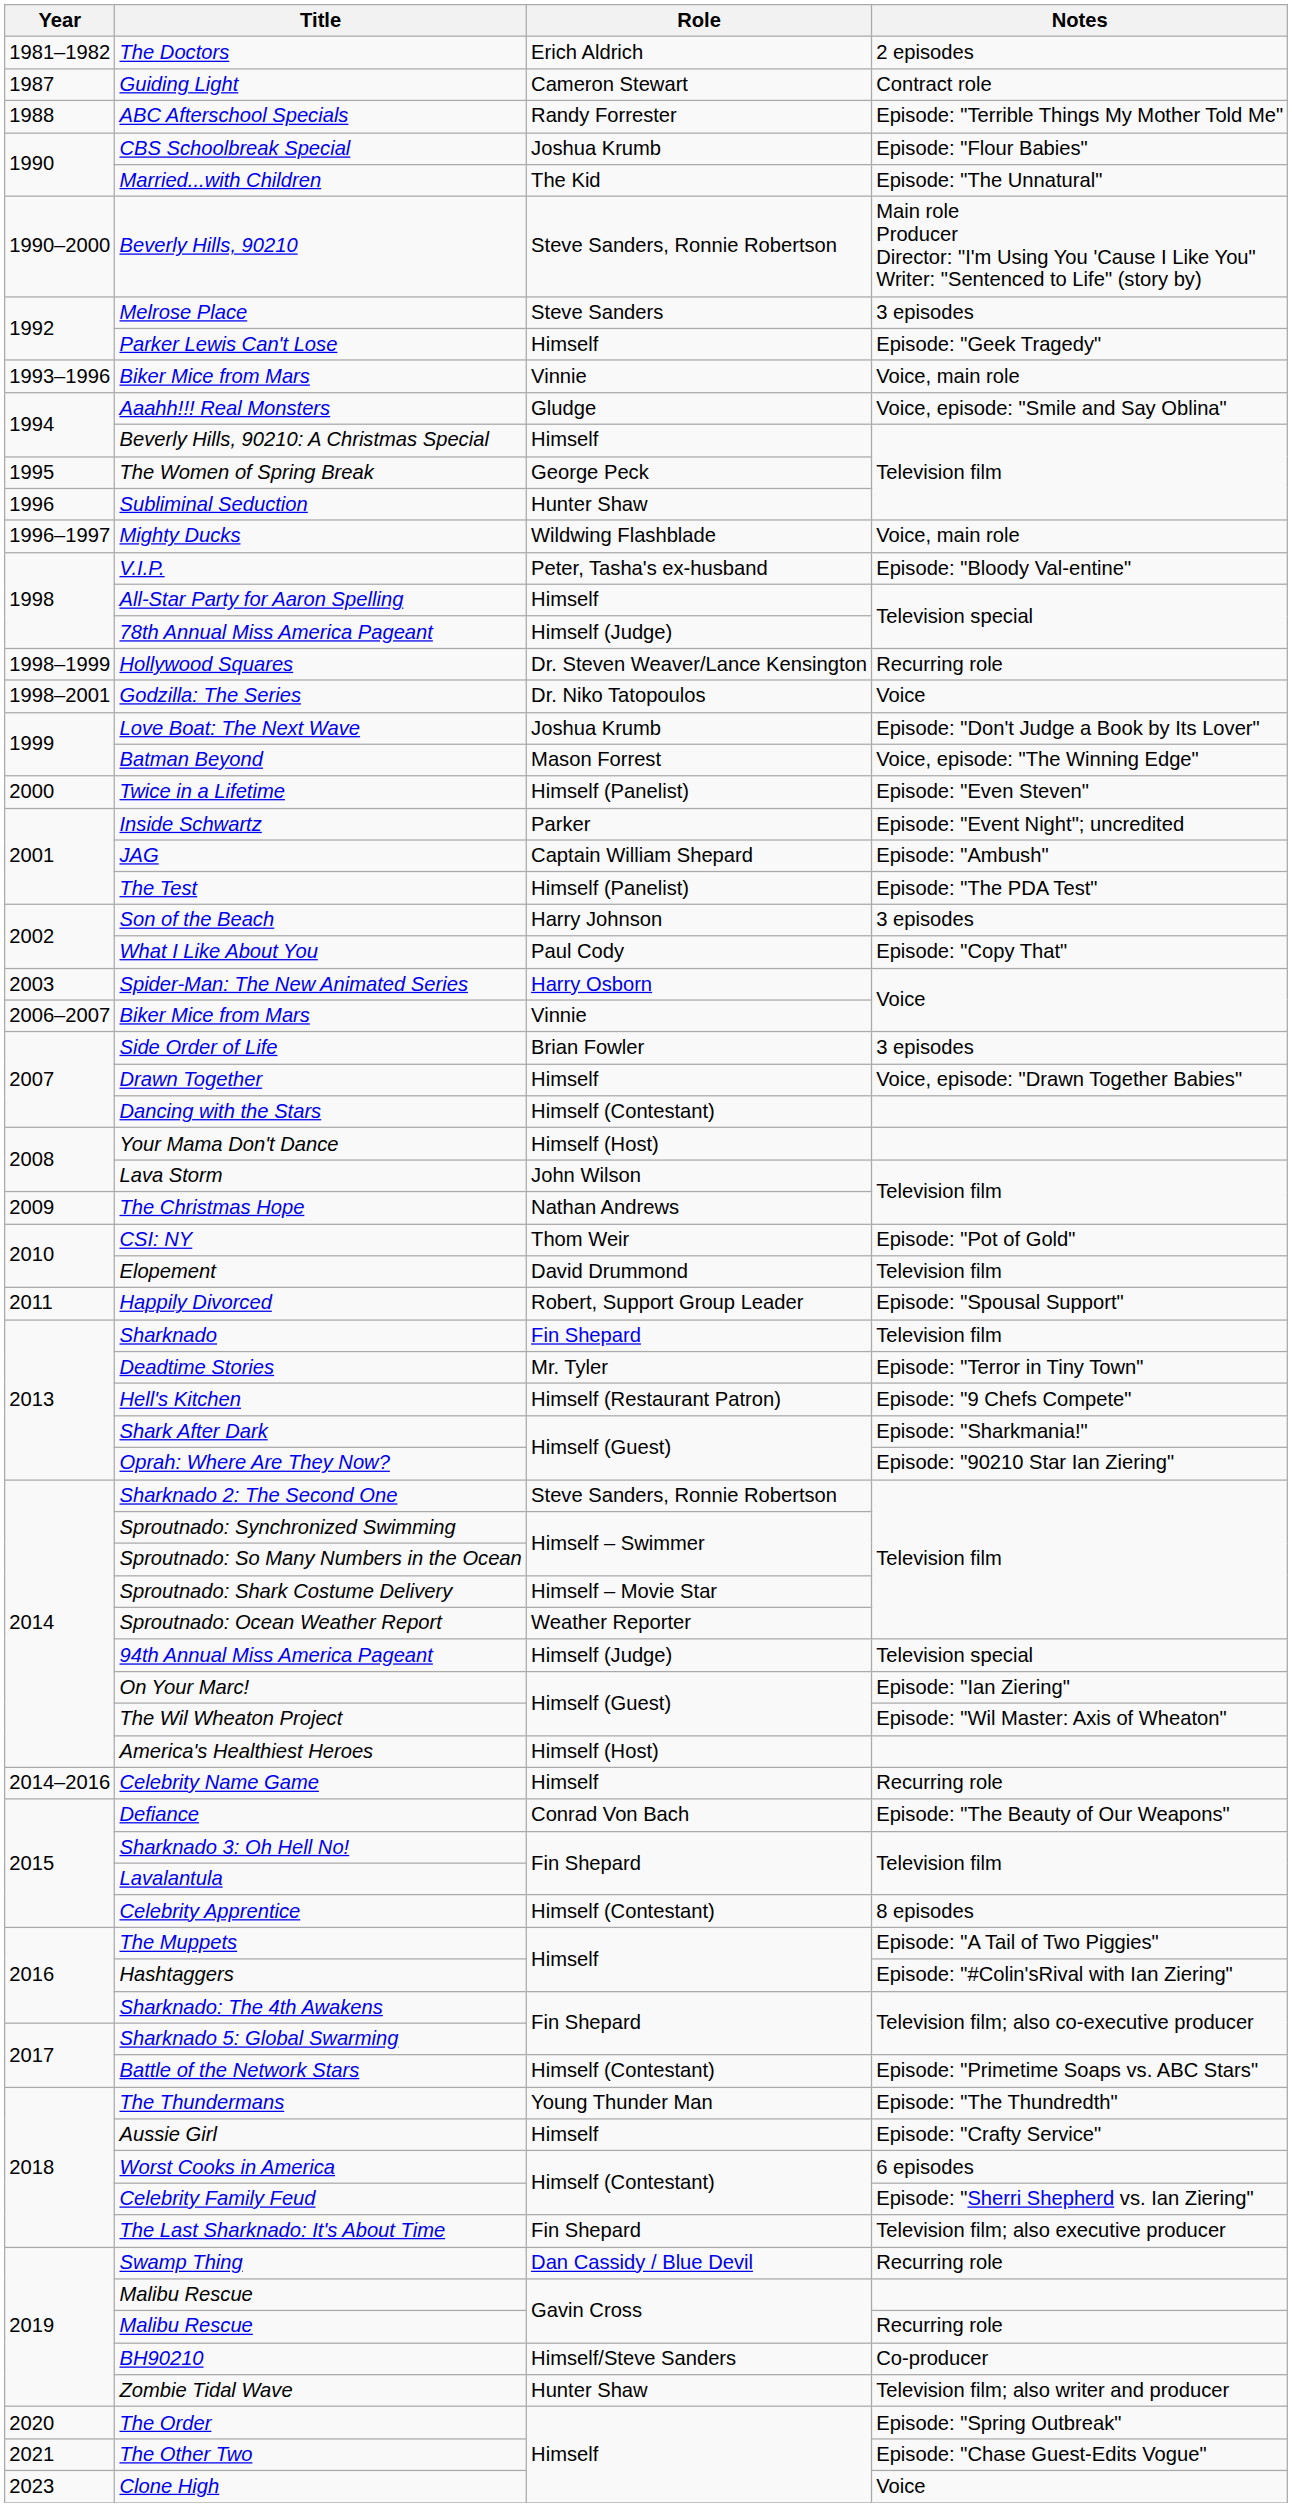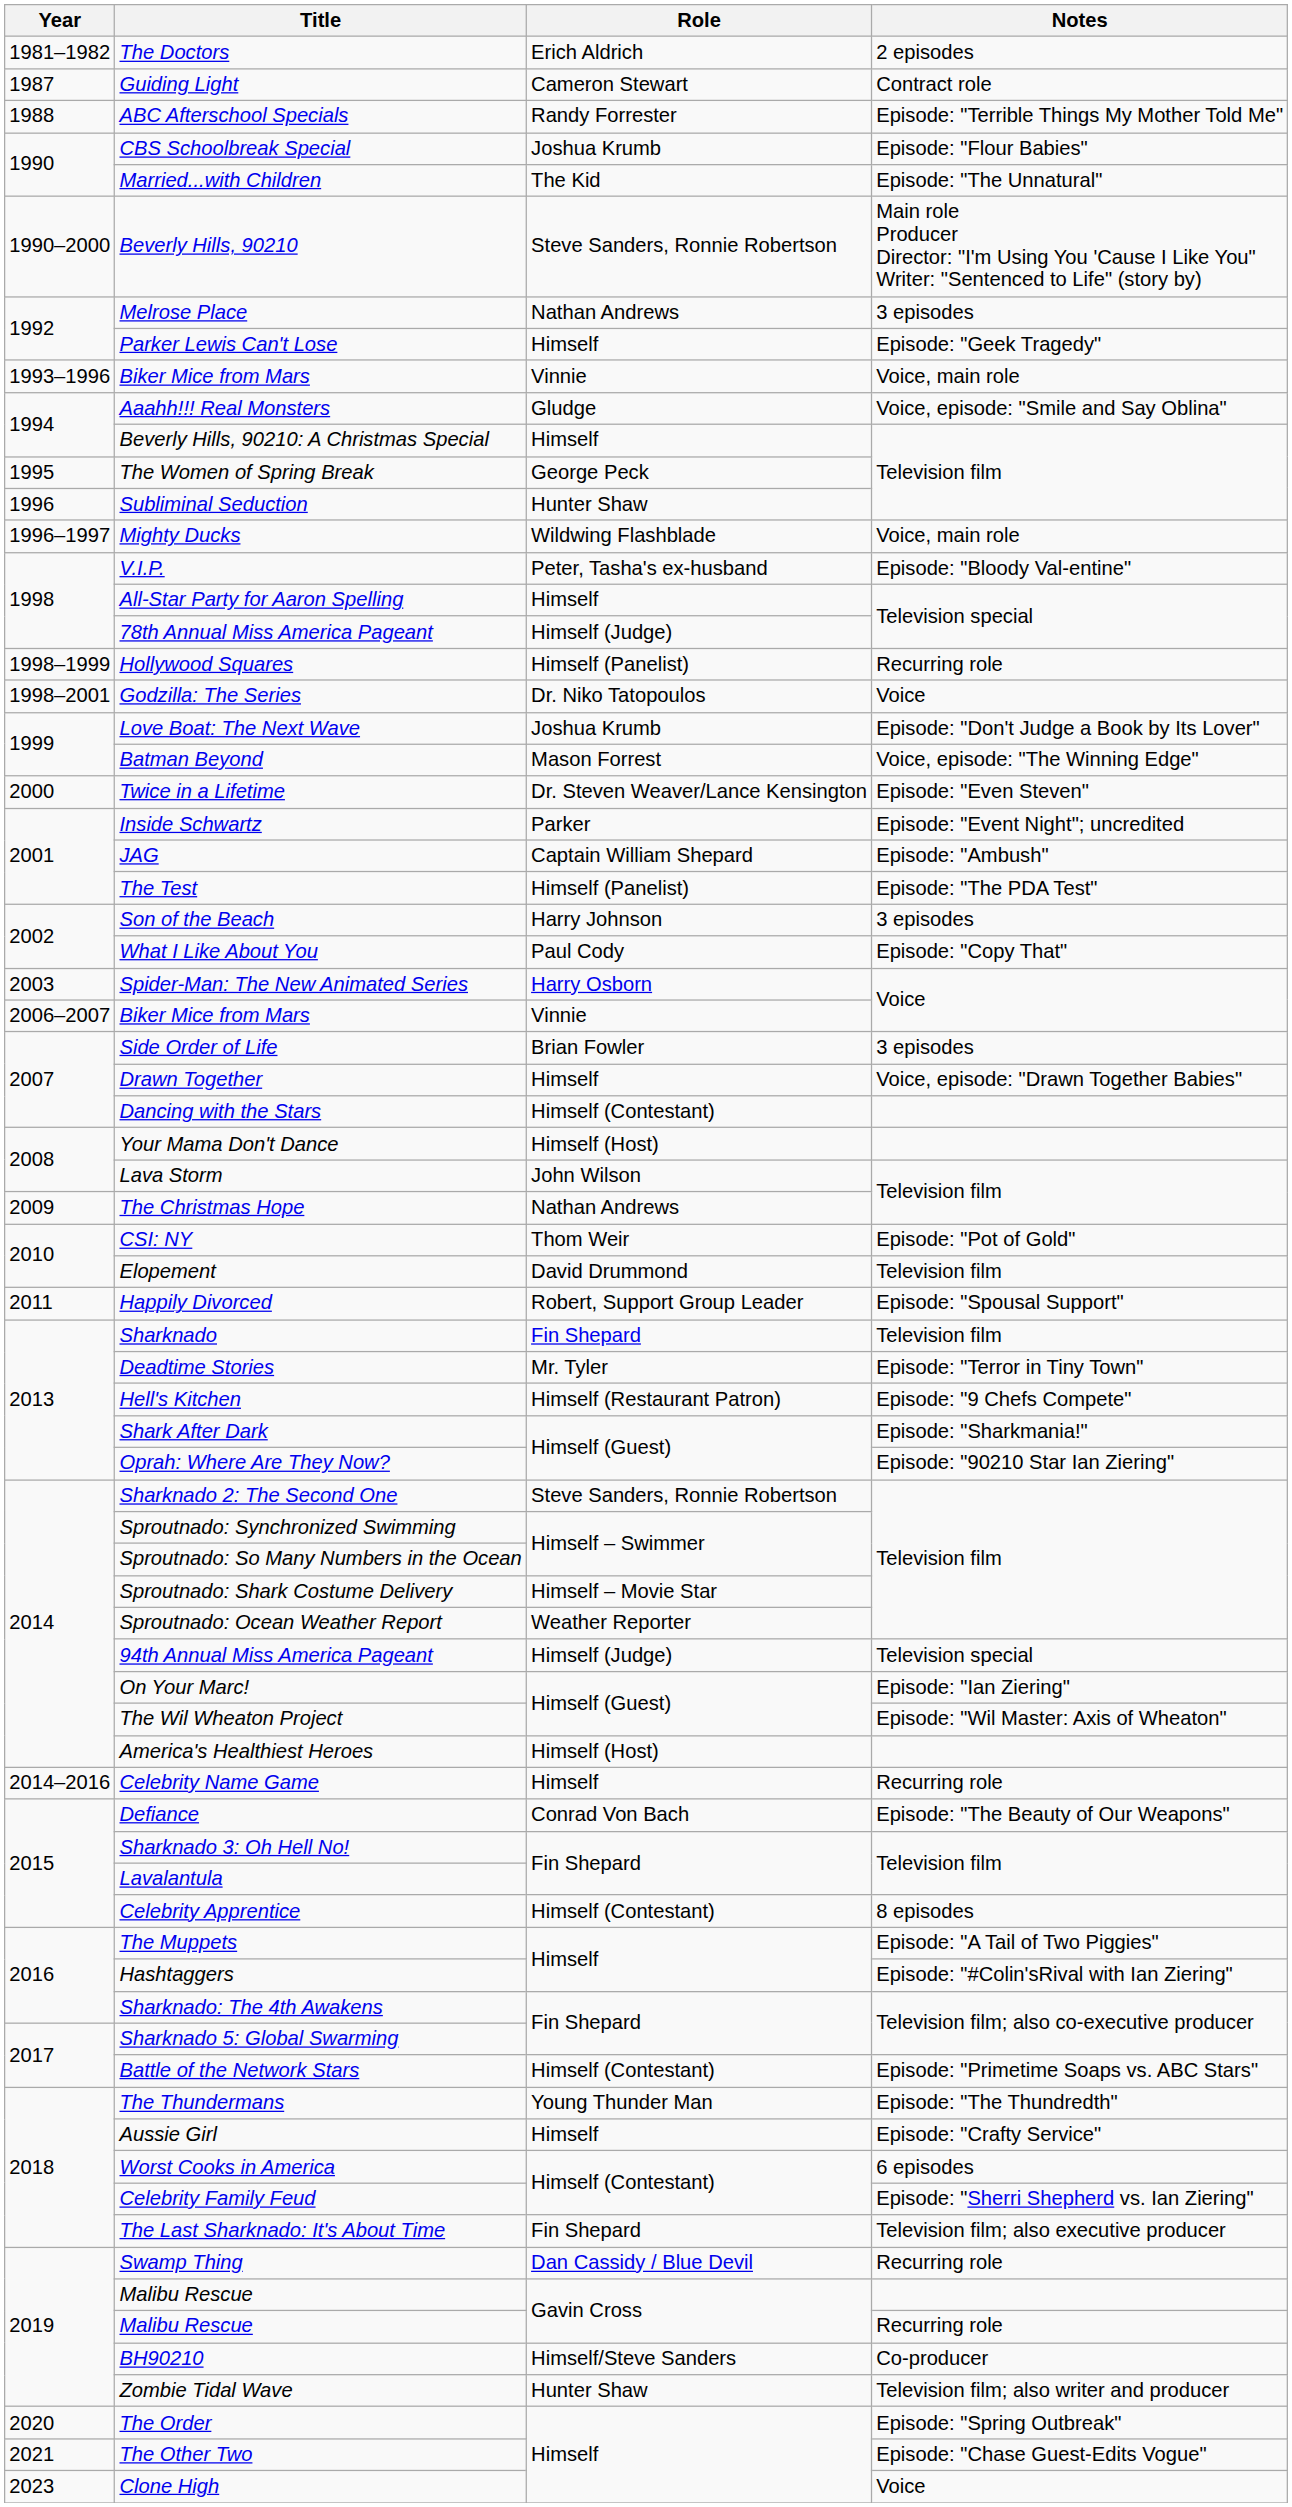Melrose Place | Role: Steve Sanders -> Nathan Andrews
Hollywood Squares | Role: Dr. Steven Weaver/Lance Kensington -> Himself (Panelist)
Twice in a Lifetime | Role: Himself (Panelist) -> Dr. Steven Weaver/Lance Kensington
